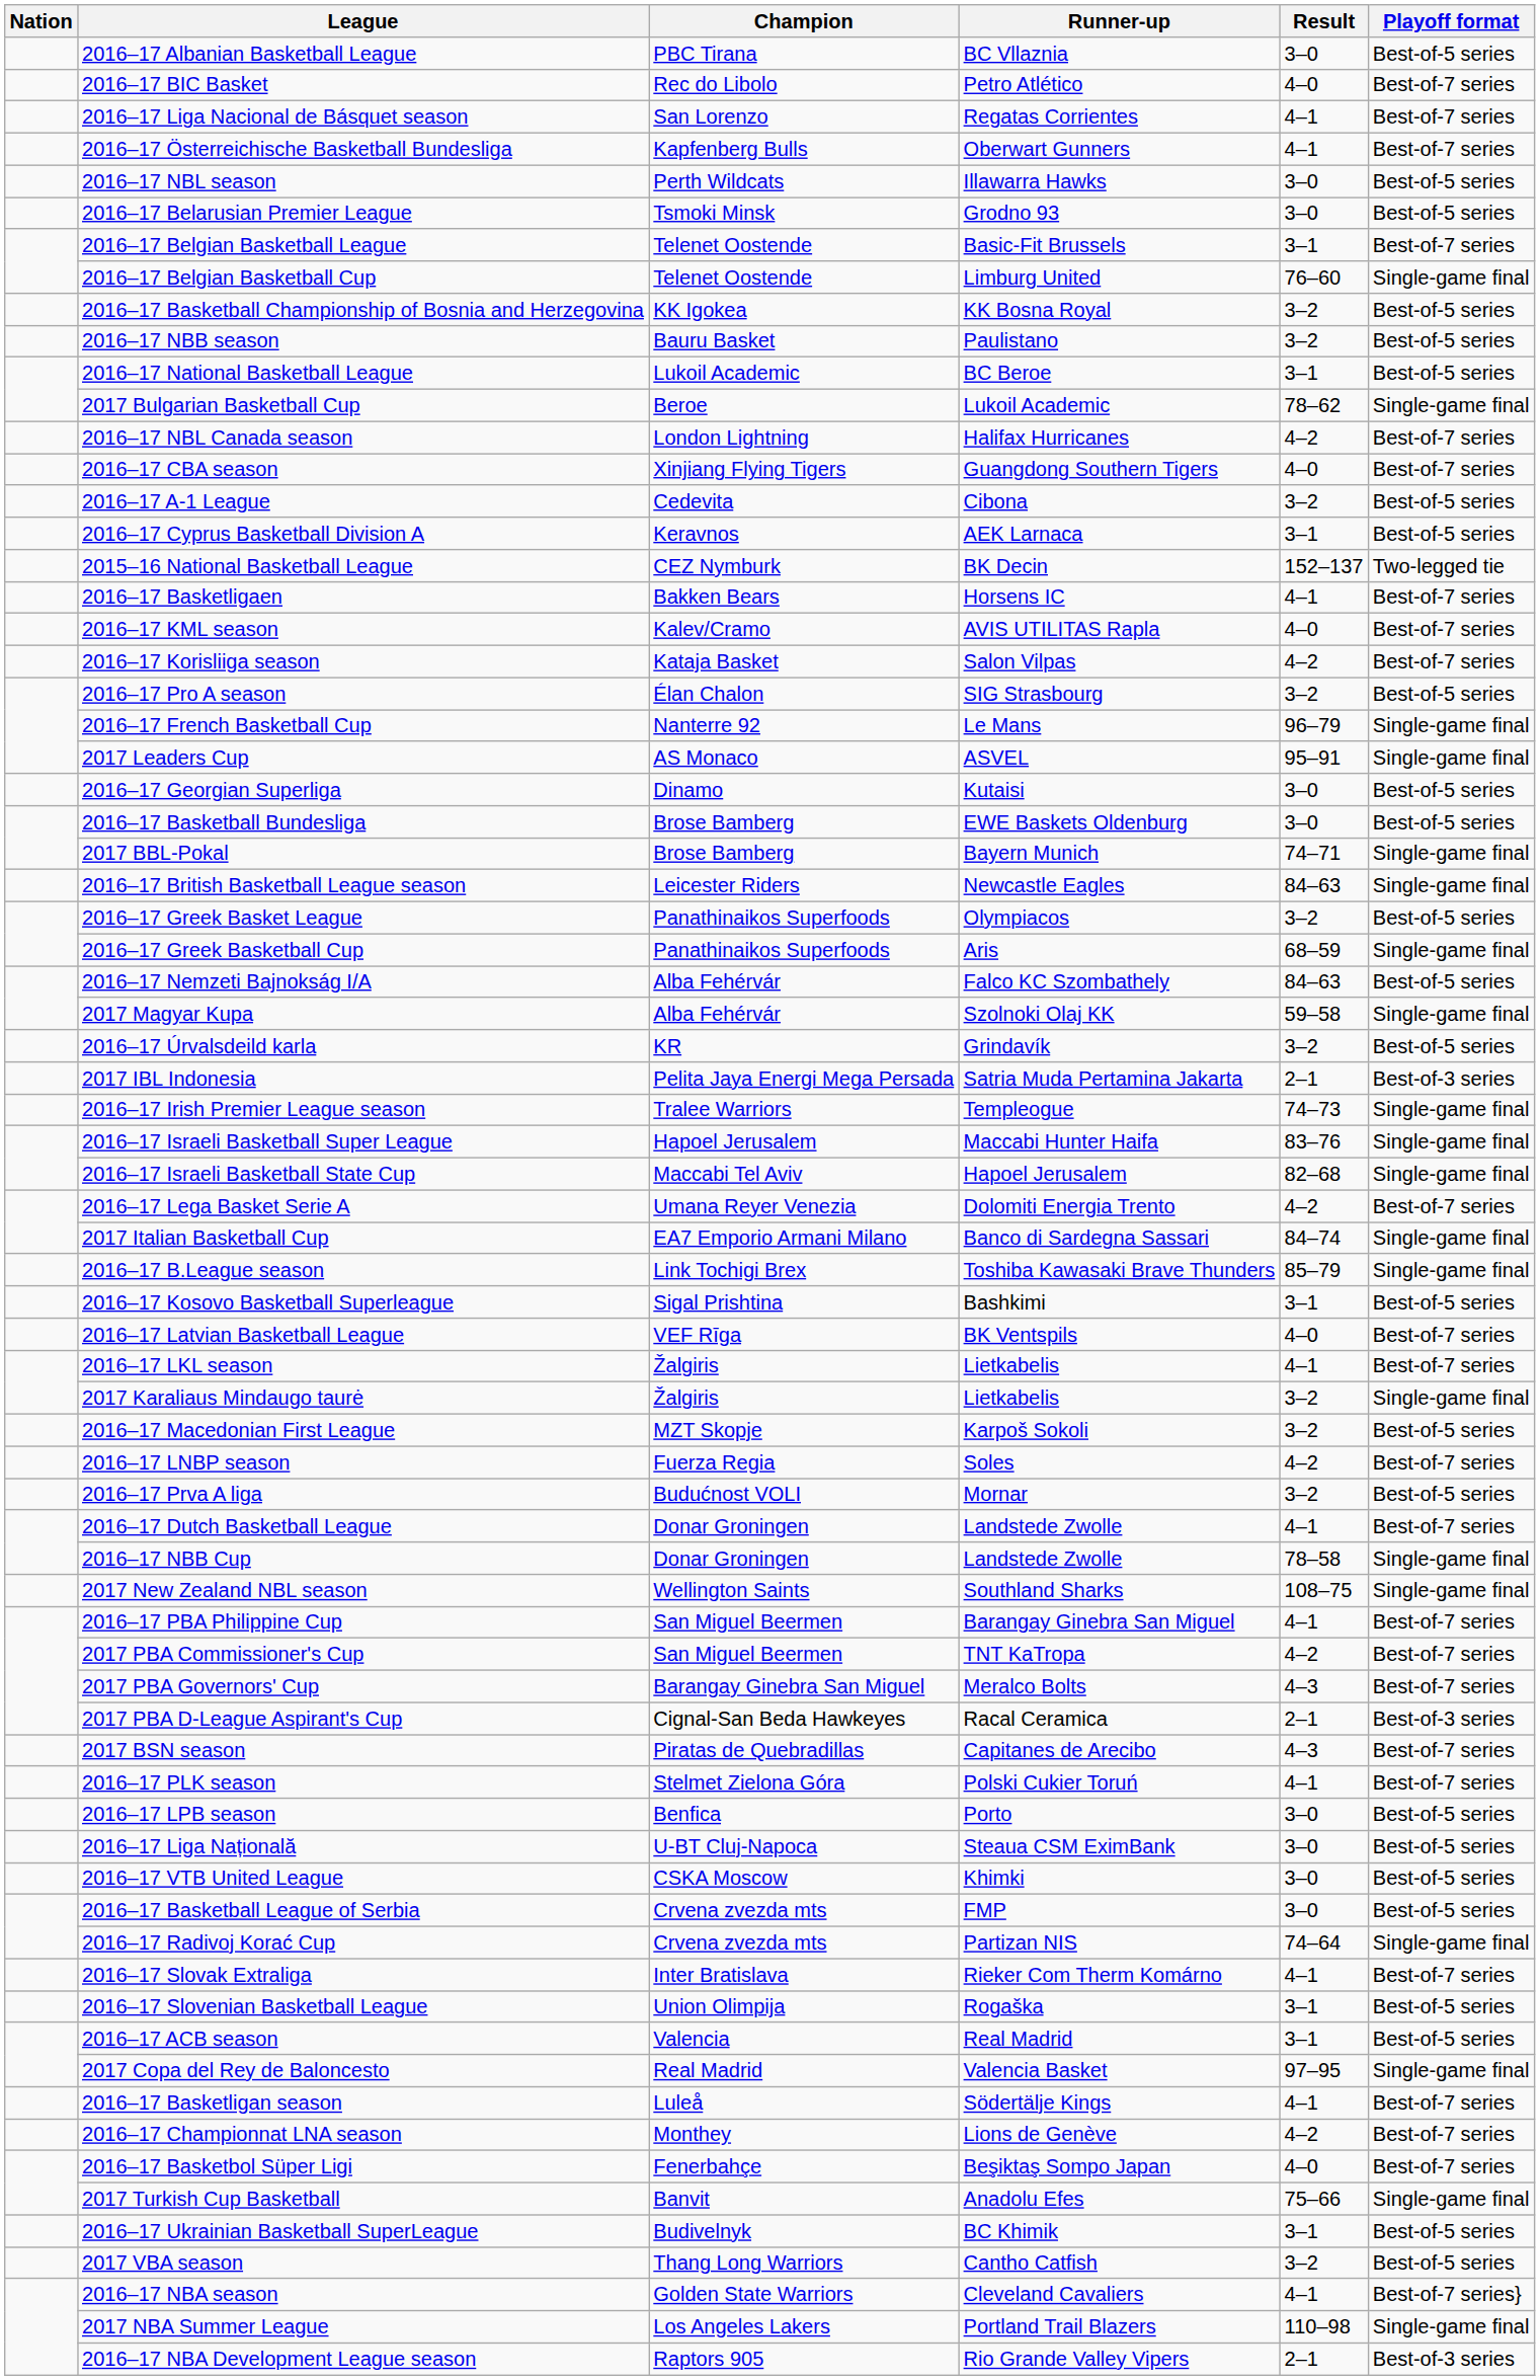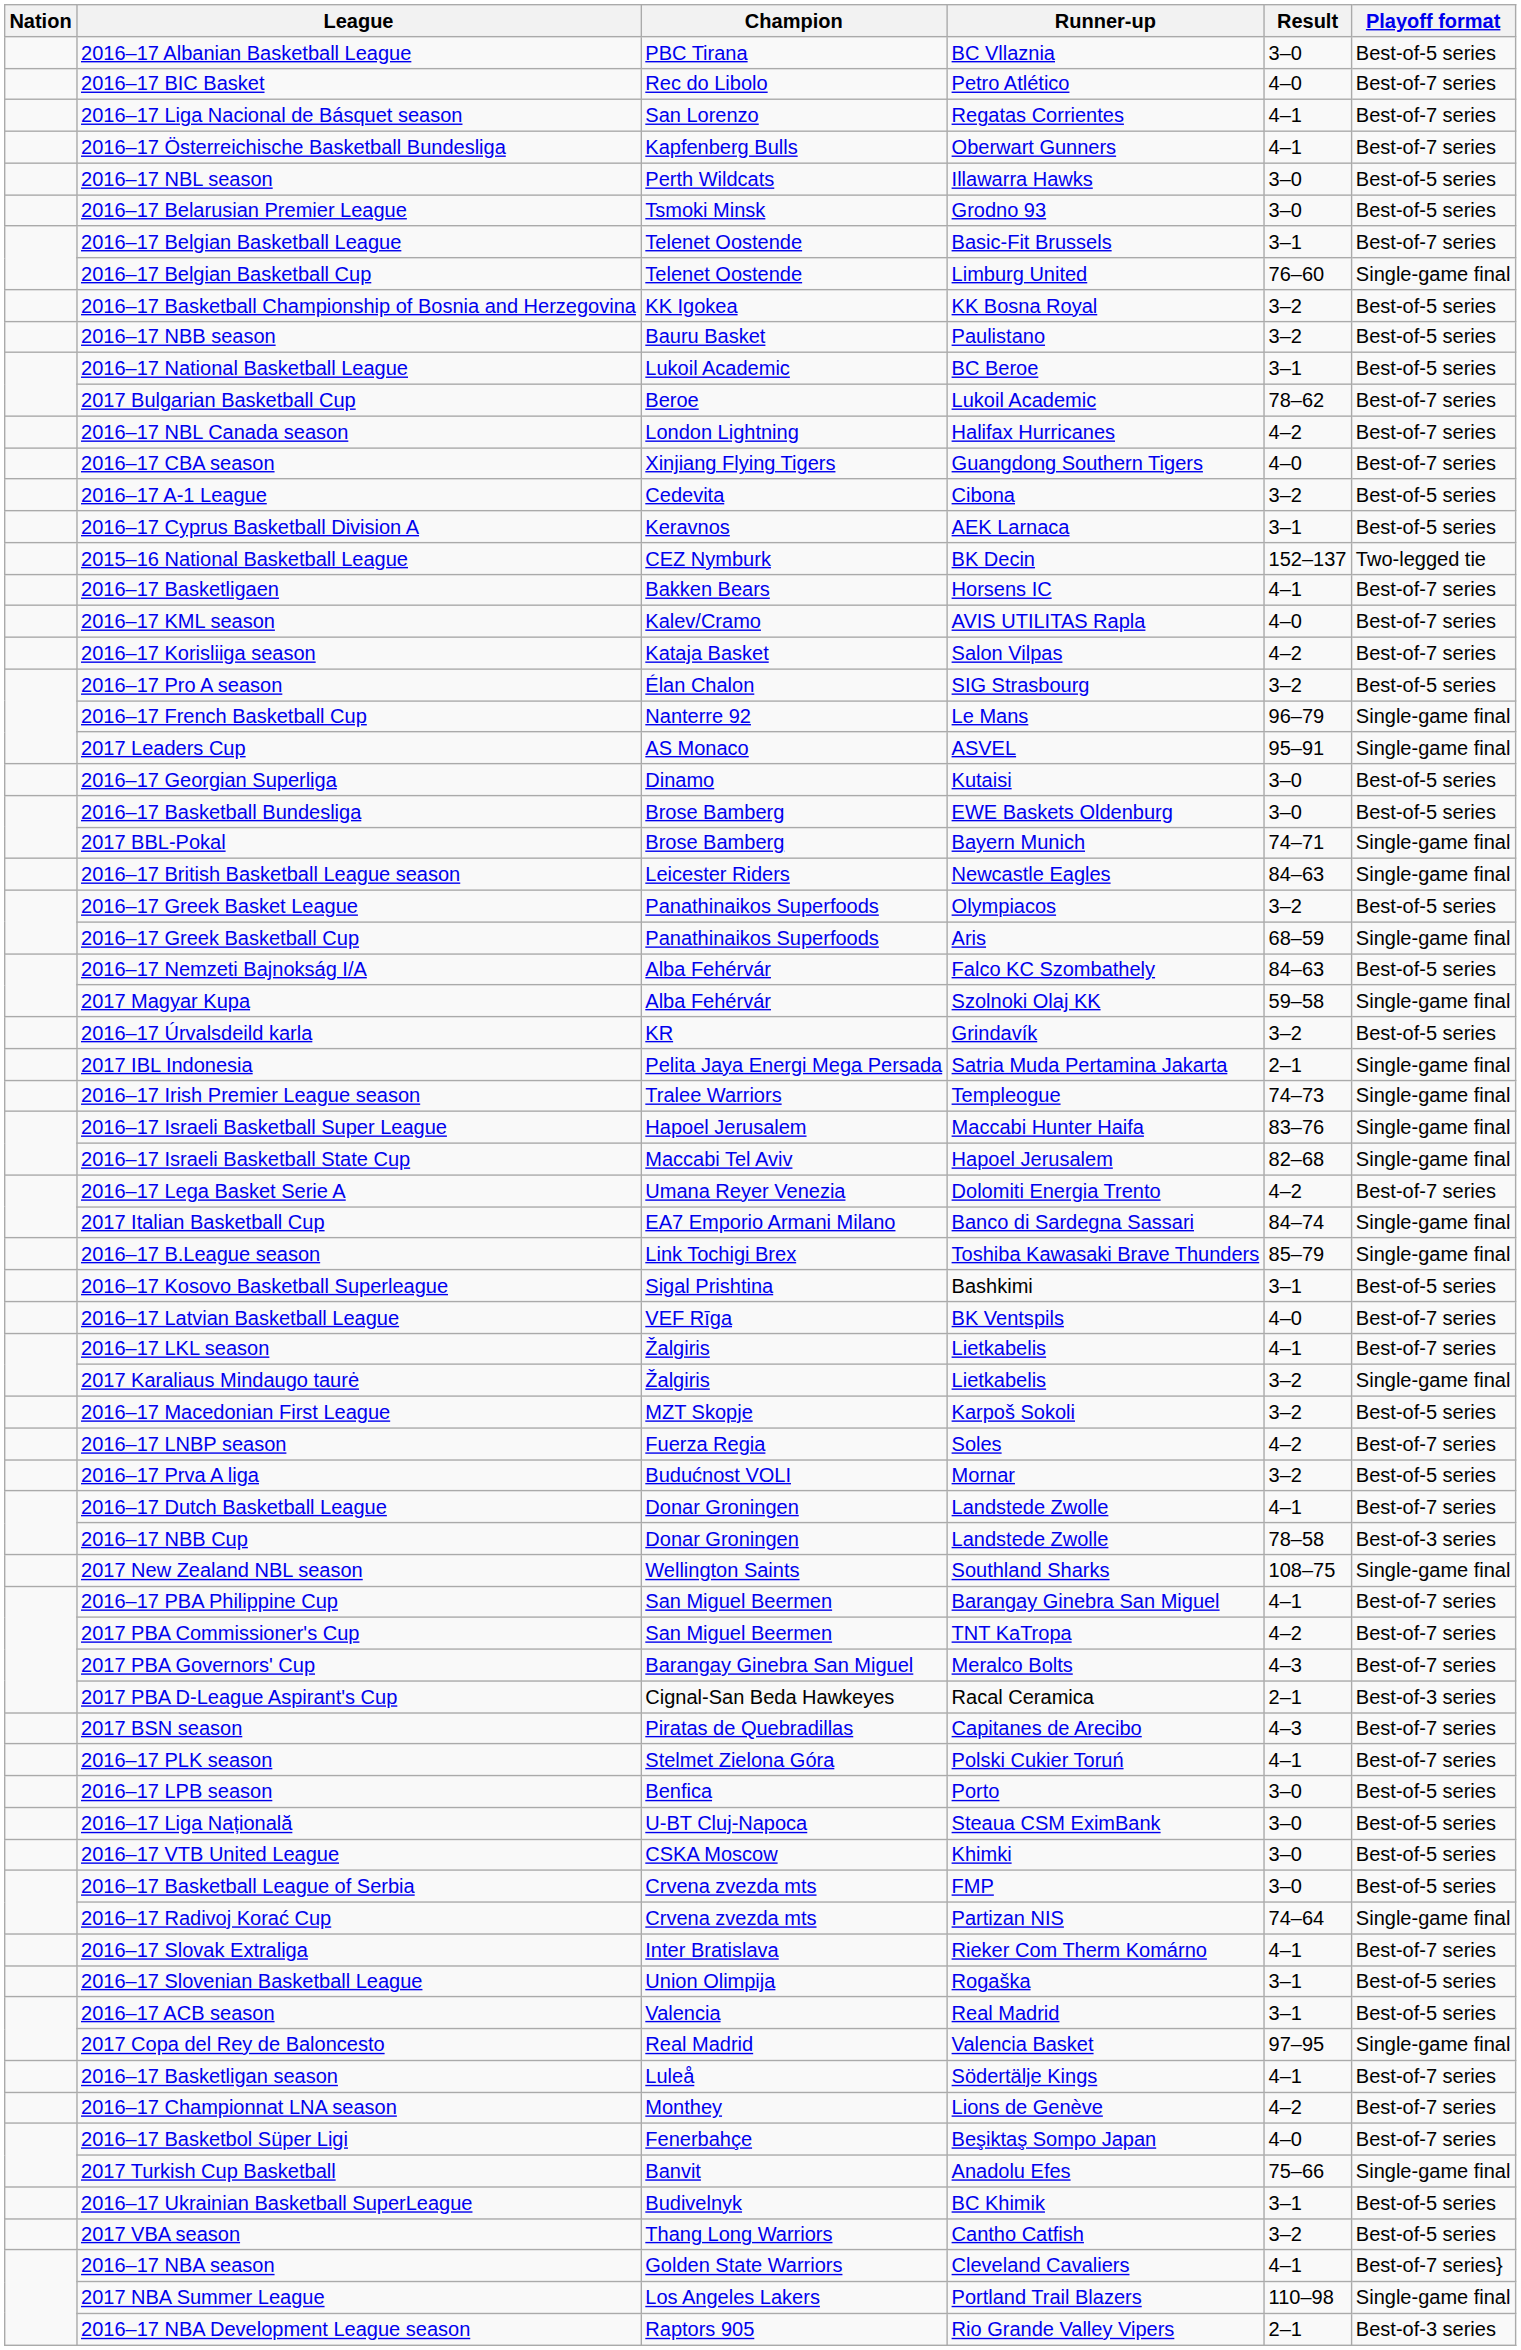2017 Bulgarian Basketball Cup | Playoff format: Single-game final -> Best-of-7 series
2017 IBL Indonesia | Playoff format: Best-of-3 series -> Single-game final
2016–17 NBB Cup | Playoff format: Single-game final -> Best-of-3 series
